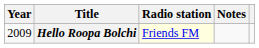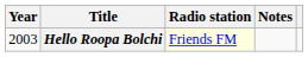Hello Roopa Bolchi | Year: 2009 -> 2003
